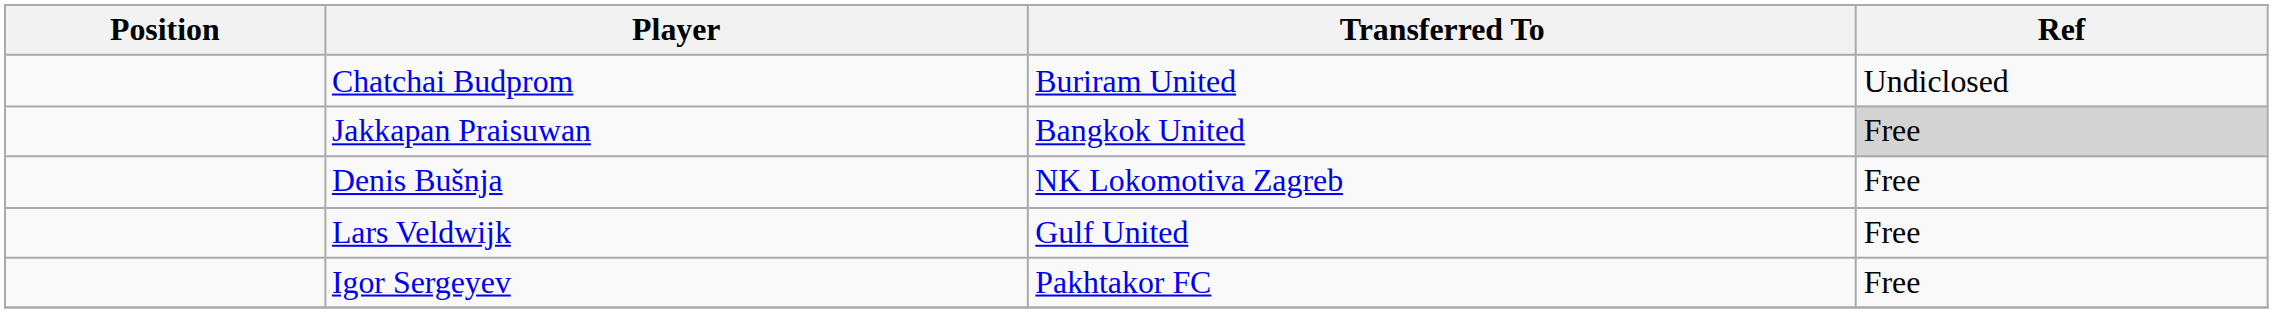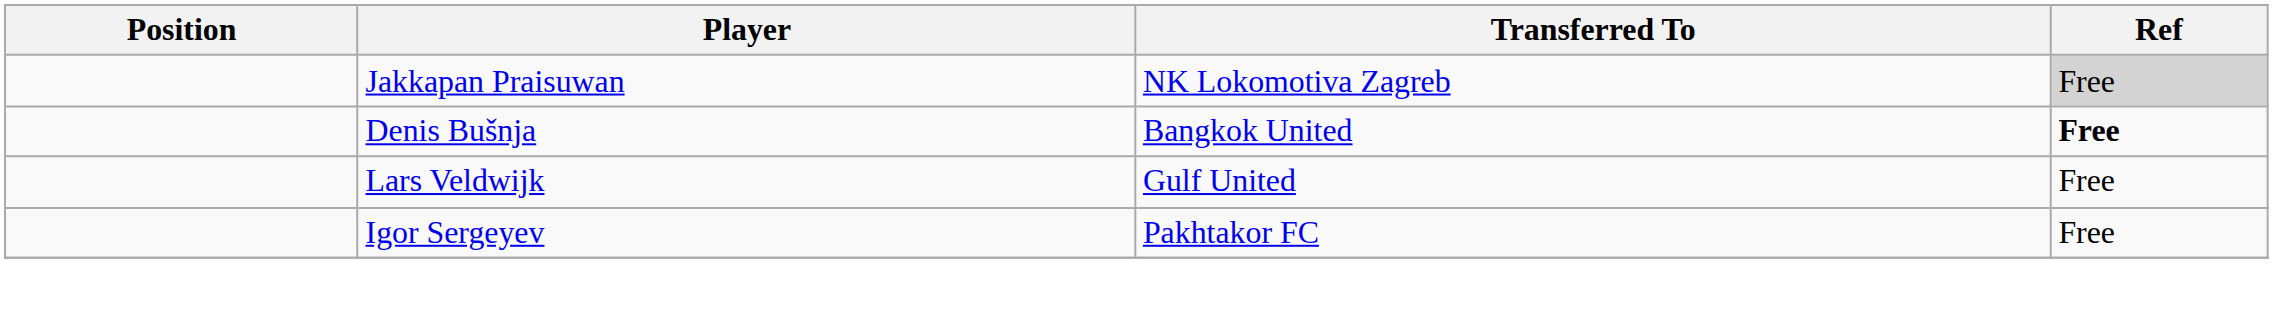- row: Chatchai Budprom | Buriram United | Undiclosed
Jakkapan Praisuwan | Transferred To: Bangkok United -> NK Lokomotiva Zagreb
Denis Bušnja | Transferred To: NK Lokomotiva Zagreb -> Bangkok United
Denis Bušnja | Ref: normal -> bold
